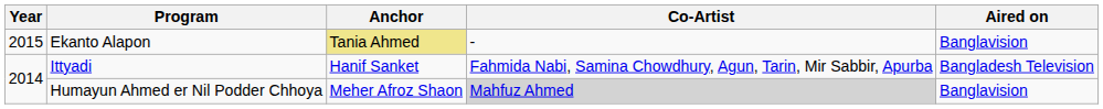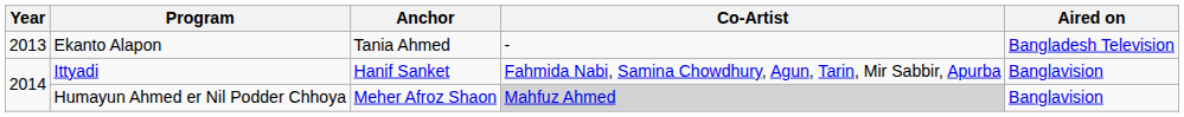Ekanto Alapon | Year: 2015 -> 2013
Ekanto Alapon | Anchor: khaki background -> no background
Ekanto Alapon | Aired on: Banglavision -> Bangladesh Television
Ittyadi | Aired on: Bangladesh Television -> Banglavision
